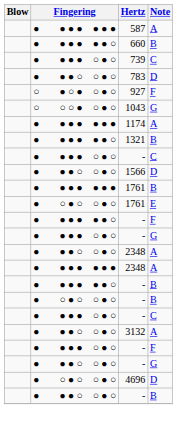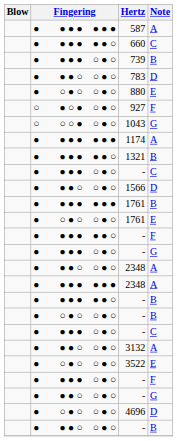660 | Note: B -> C
739 | Note: C -> B
+ row: ● ○ ● ○ ○ ● ○ | 880 | E
+ row: ● ○ ● ○ ○ ● ○ | 3522 | E
